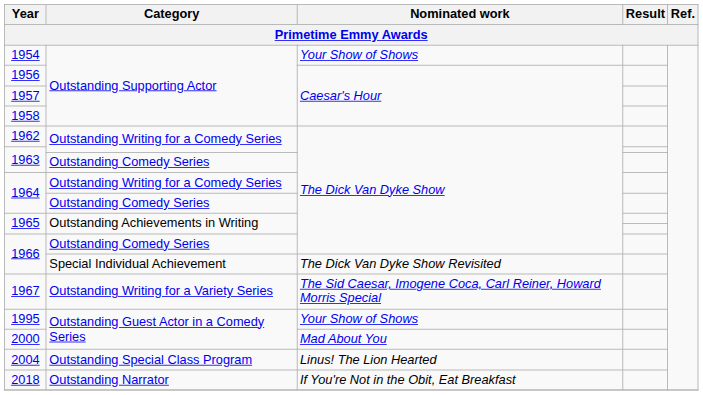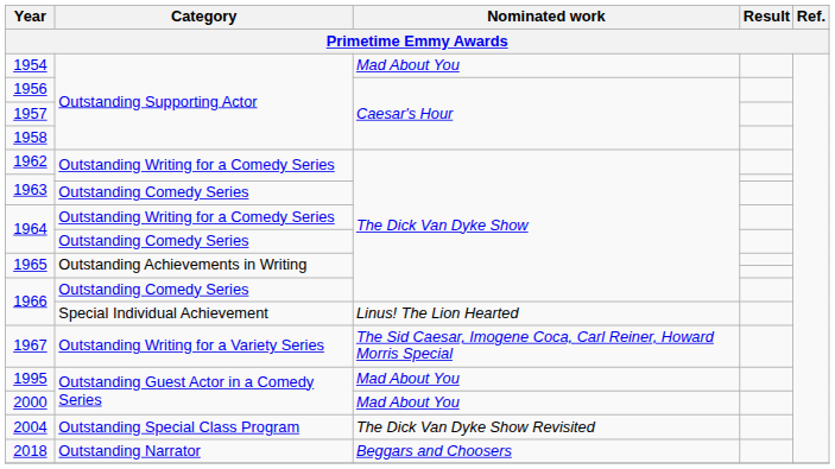1954 | Nominated work: Your Show of Shows -> Mad About You
1966 / Special Individual Achievement | Nominated work: The Dick Van Dyke Show Revisited -> Linus! The Lion Hearted
1995 | Nominated work: Your Show of Shows -> Mad About You
2004 | Nominated work: Linus! The Lion Hearted -> The Dick Van Dyke Show Revisited
2018 | Nominated work: If You're Not in the Obit, Eat Breakfast -> Beggars and Choosers
